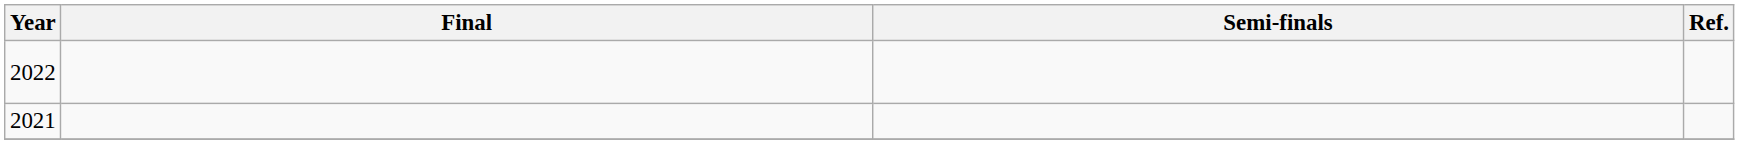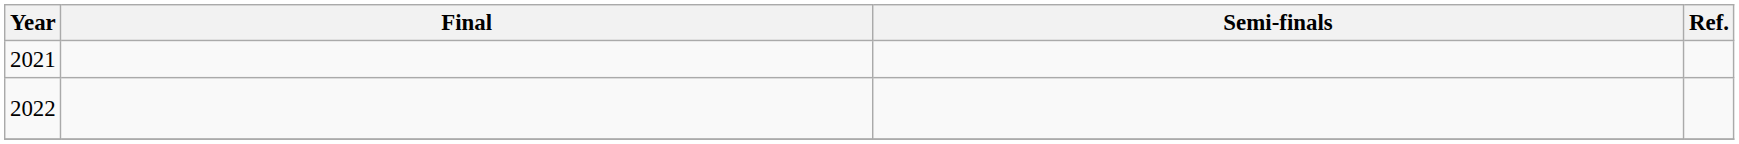rows swapped: 2021 <-> 2022
